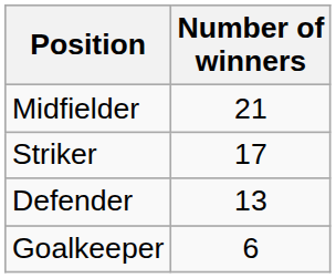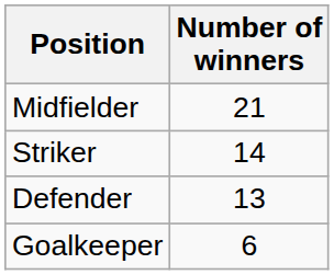Striker | Number of winners: 17 -> 14
